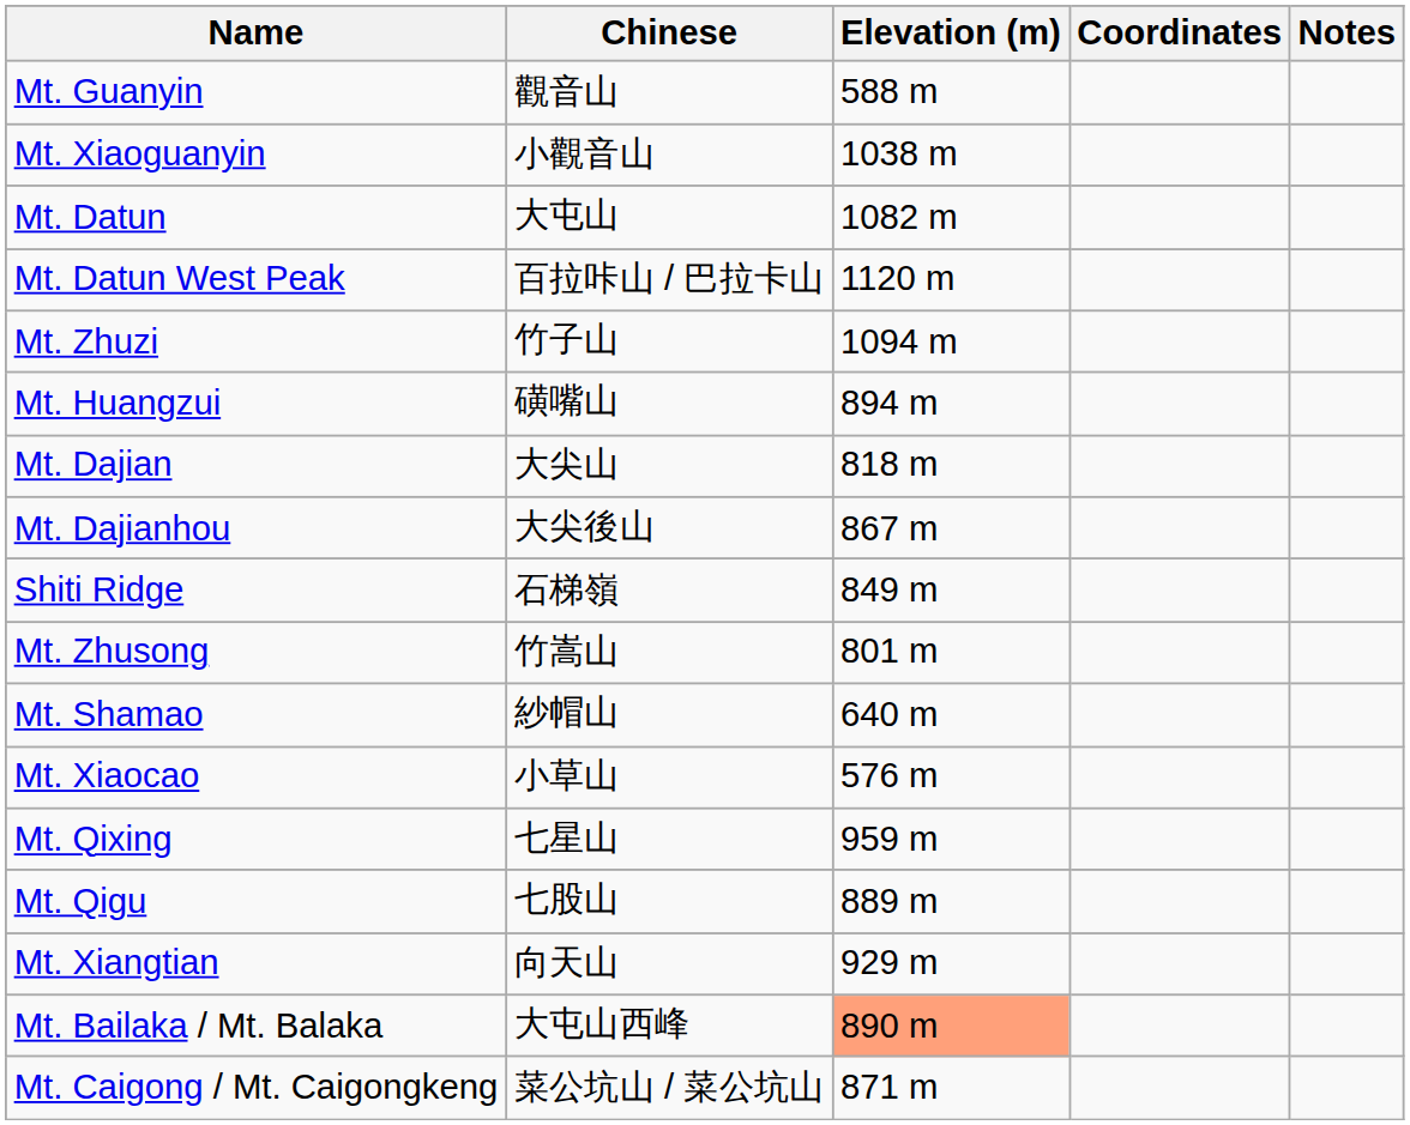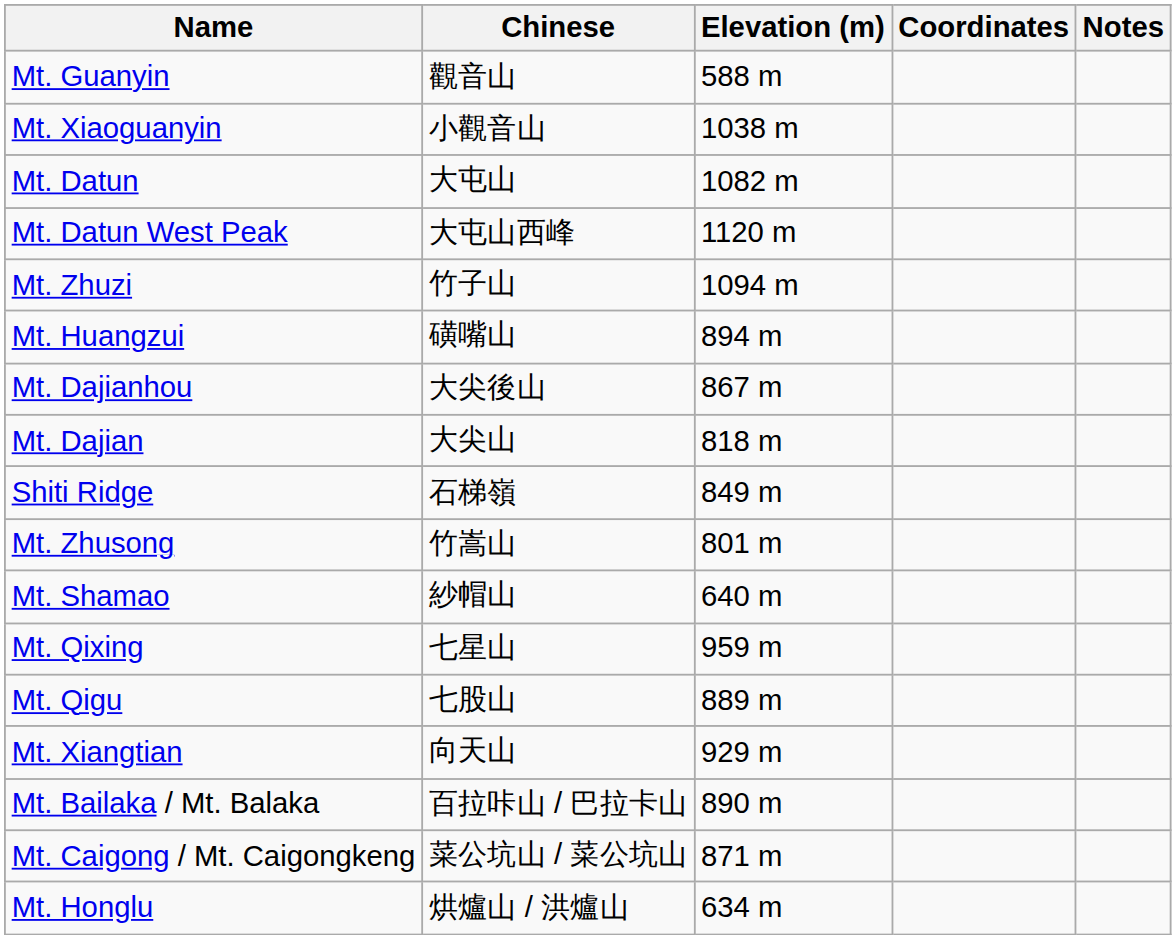Mt. Datun West Peak | Chinese: 百拉咔山 / 巴拉卡山 -> 大屯山西峰
rows swapped: Mt. Dajian <-> Mt. Dajianhou
- row: Mt. Xiaocao | 小草山 | 576 m
Mt. Bailaka / Mt. Balaka | Chinese: 大屯山西峰 -> 百拉咔山 / 巴拉卡山
Mt. Bailaka / Mt. Balaka | Elevation (m): lightsalmon background -> no background
+ row: Mt. Honglu | 烘爐山 / 洪爐山 | 634 m
